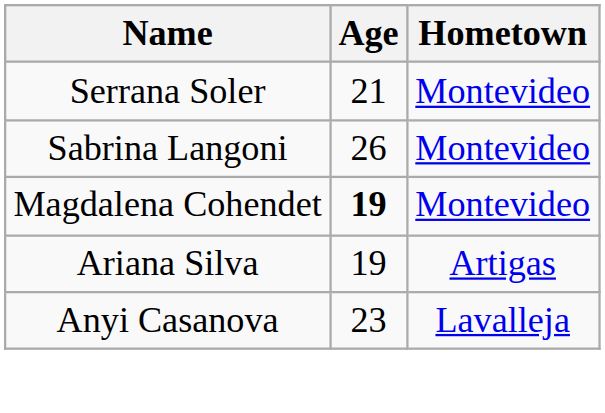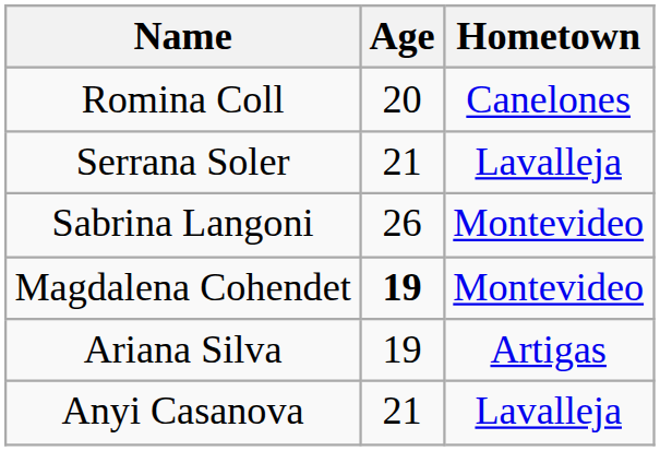+ row: Romina Coll | 20 | Canelones
Serrana Soler | Hometown: Montevideo -> Lavalleja
Anyi Casanova | Age: 23 -> 21
